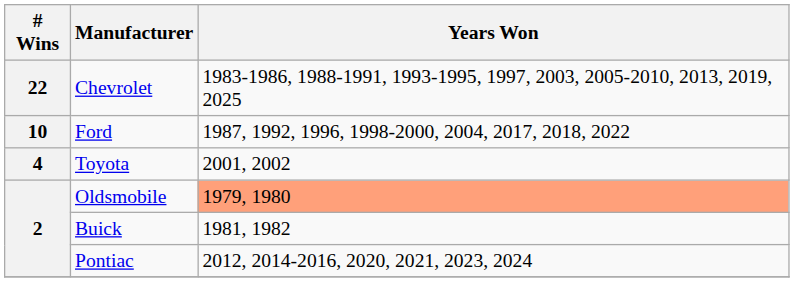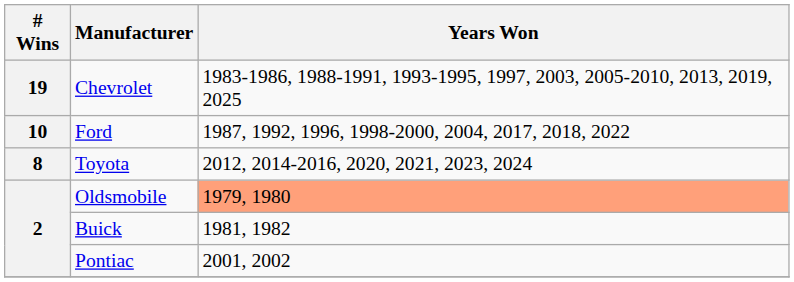Chevrolet | # Wins: 22 -> 19
Toyota | # Wins: 4 -> 8
Toyota | Years Won: 2001, 2002 -> 2012, 2014-2016, 2020, 2021, 2023, 2024
Pontiac | Years Won: 2012, 2014-2016, 2020, 2021, 2023, 2024 -> 2001, 2002
